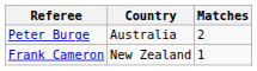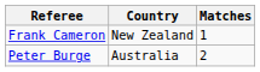rows swapped: Peter Burge <-> Frank Cameron
